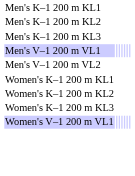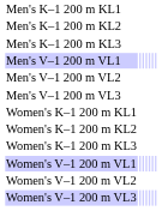+ row: Men's V–1 200 m VL3
+ row: Women's V–1 200 m VL2
+ row: Women's V–1 200 m VL3
